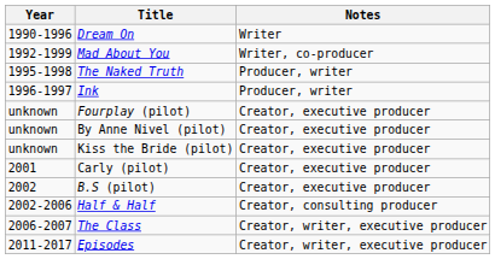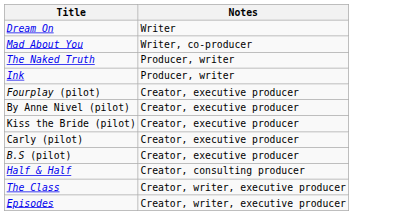- column: Year | 1990-1996 | 1992-1999 | 1995-1998 | 1996-1997 | unknown | unknown | unknown | 2001 | 2002 | 2002-2006 | 2006-2007 | 2011-2017
